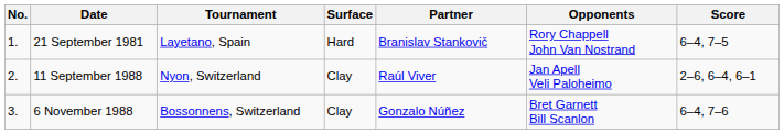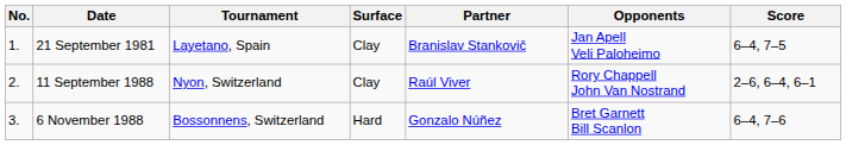21 September 1981 | Surface: Hard -> Clay
21 September 1981 | Opponents: Rory Chappell John Van Nostrand -> Jan Apell Veli Paloheimo
11 September 1988 | Opponents: Jan Apell Veli Paloheimo -> Rory Chappell John Van Nostrand
6 November 1988 | Surface: Clay -> Hard
